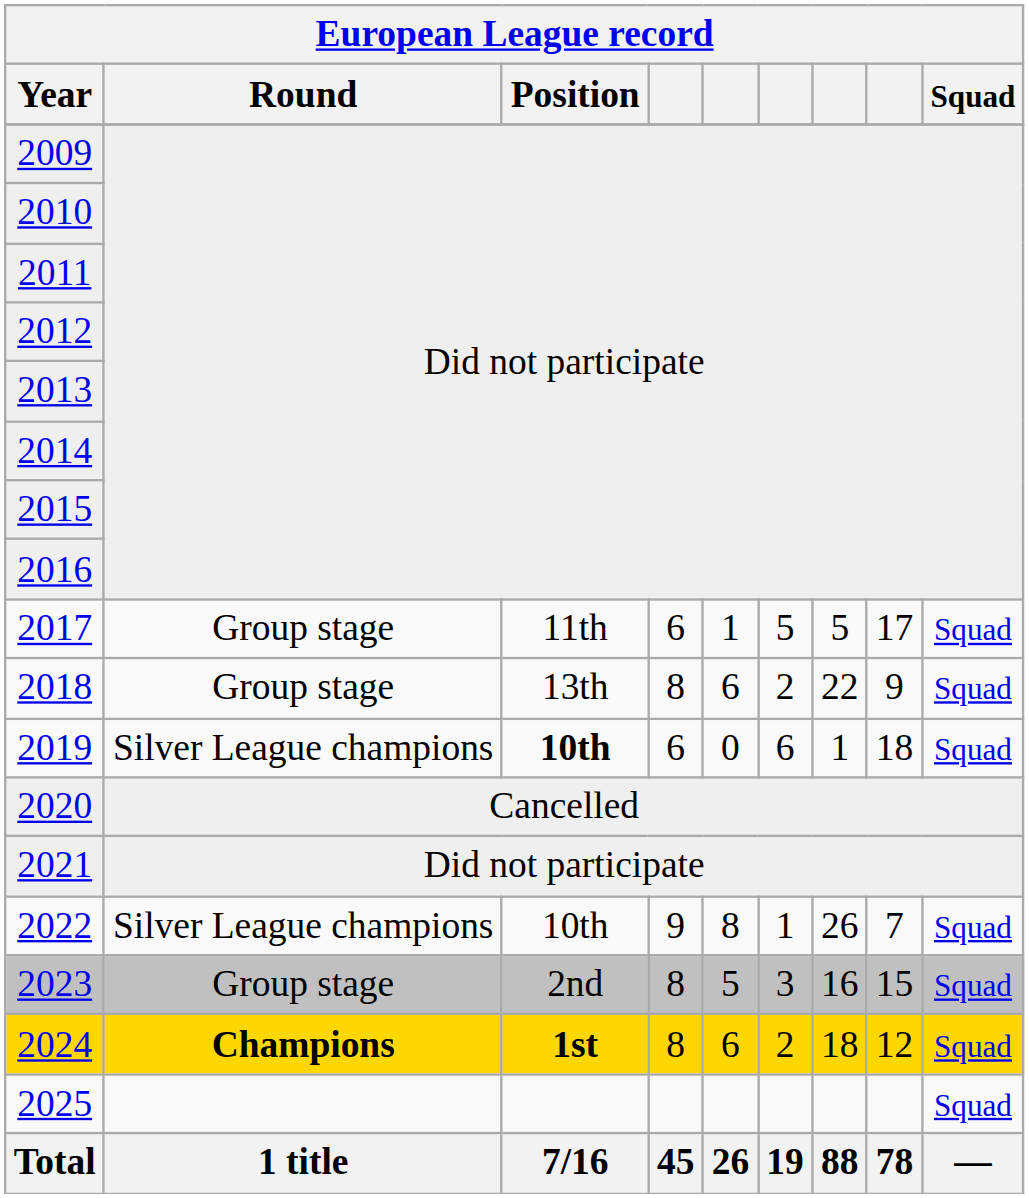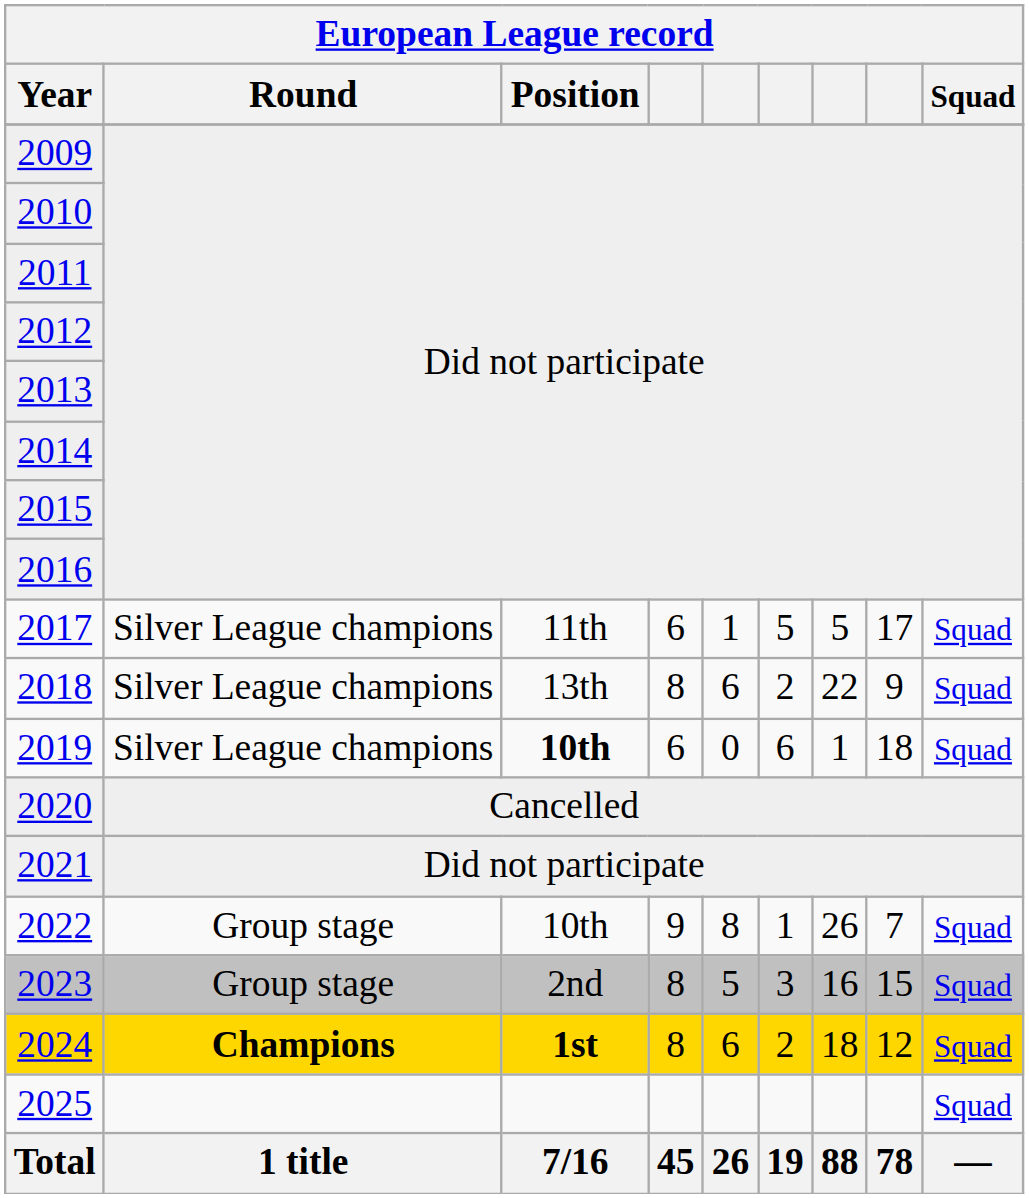2017 | Round: Group stage -> Silver League champions
2018 | Round: Group stage -> Silver League champions
2022 | Round: Silver League champions -> Group stage
